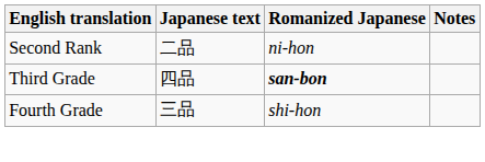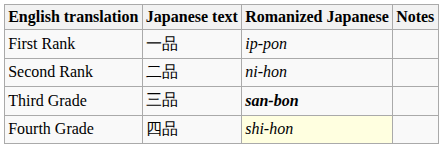+ row: First Rank | 一品 | ip-pon
Third Grade | Japanese text: 四品 -> 三品
Fourth Grade | Japanese text: 三品 -> 四品
Fourth Grade | Romanized Japanese: no background -> lightyellow background
